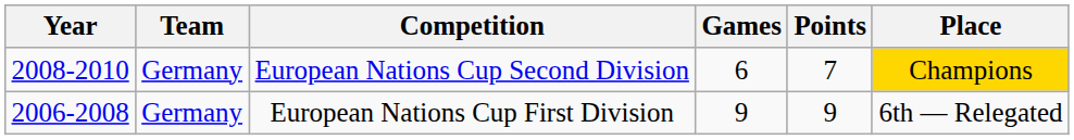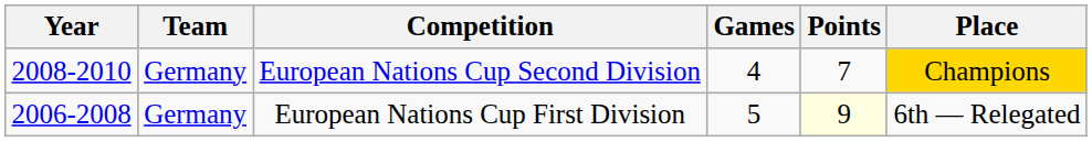European Nations Cup Second Division | Games: 6 -> 4
European Nations Cup First Division | Games: 9 -> 5
European Nations Cup First Division | Points: no background -> lightyellow background
